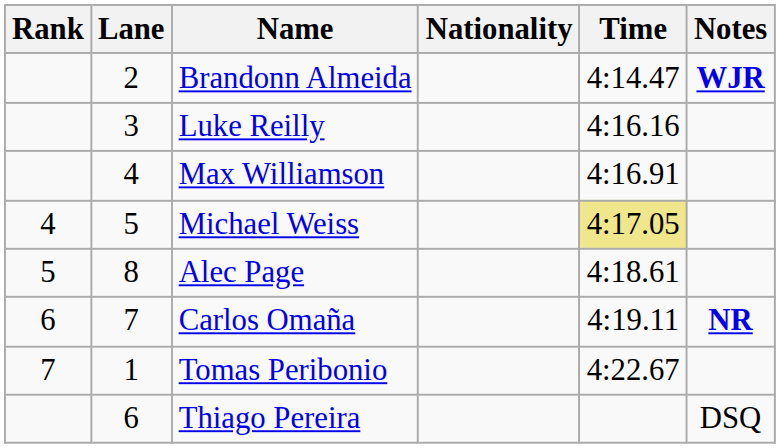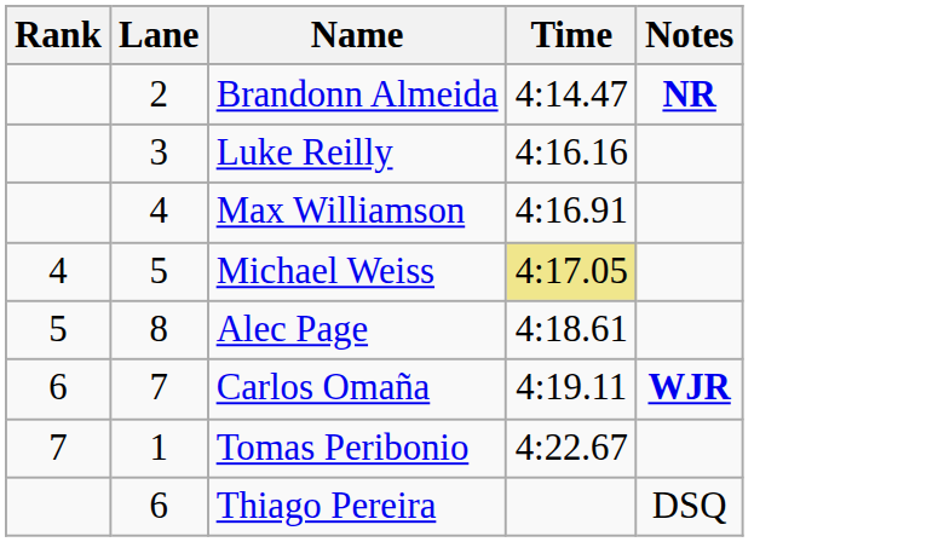- column: Nationality
Brandonn Almeida | Notes: WJR -> NR
Carlos Omaña | Notes: NR -> WJR
